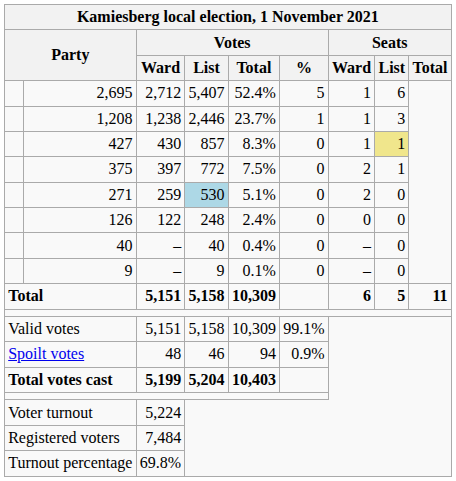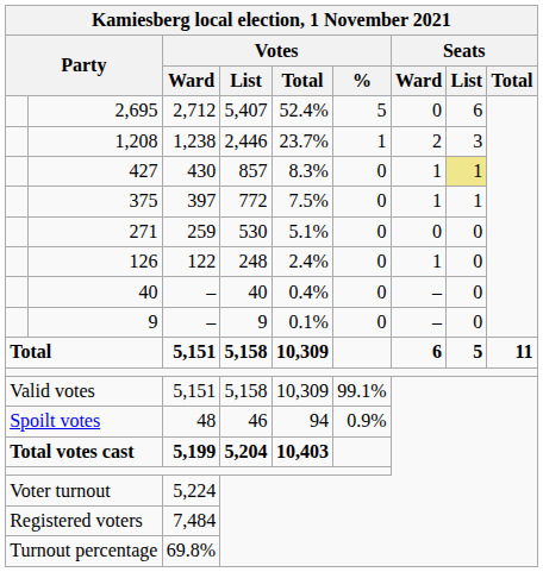2,695 | Seats / Ward: 1 -> 0
1,208 | Seats / Ward: 1 -> 2
375 | Seats / Ward: 2 -> 1
271 | Votes / List: lightblue background -> no background
271 | Seats / Ward: 2 -> 0
126 | Seats / Ward: 0 -> 1
